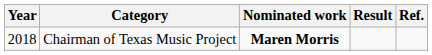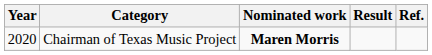Chairman of Texas Music Project | Year: 2018 -> 2020
